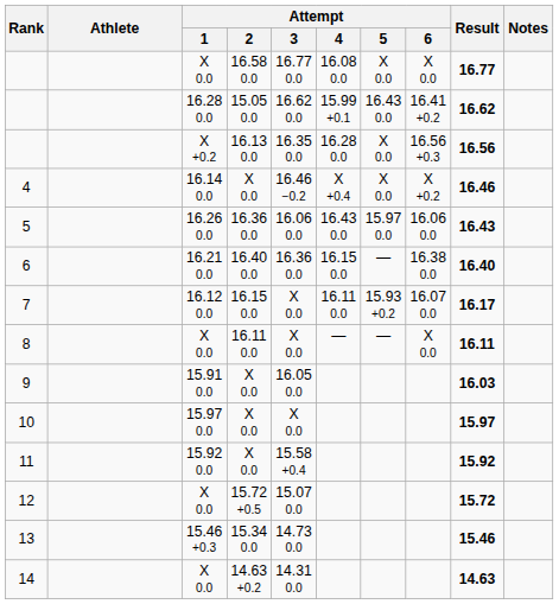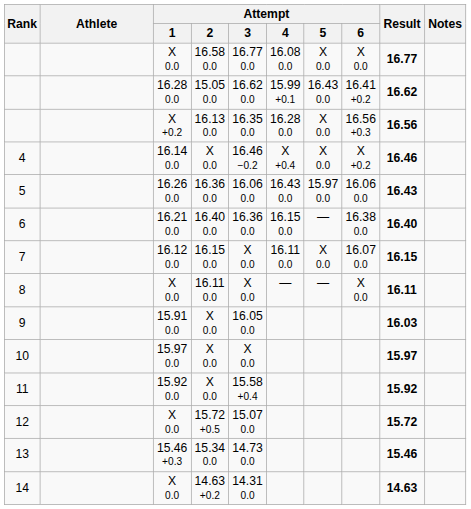7 | Attempt / 5: 15.93 +0.2 -> X 0.0
7 | Result: 16.17 -> 16.15
